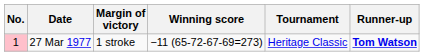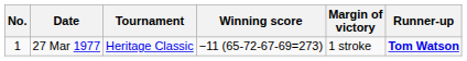columns swapped: Tournament <-> Margin of victory
27 Mar 1977 | No.: pink background -> no background
